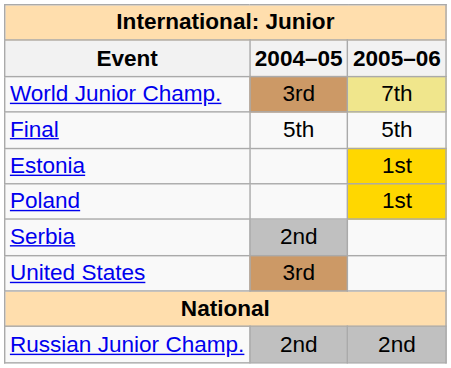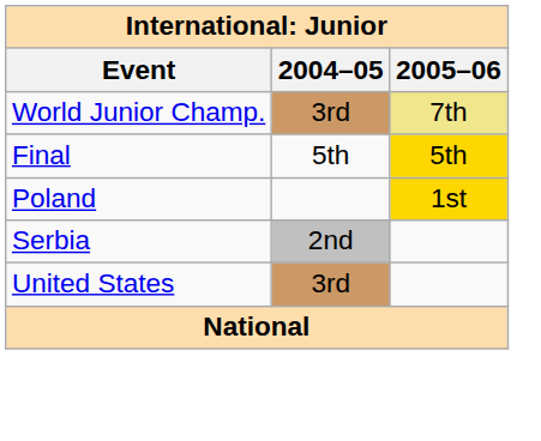Final | 2005–06: no background -> gold background
- row: Estonia | 1st
- row: Russian Junior Champ. | 2nd | 2nd
